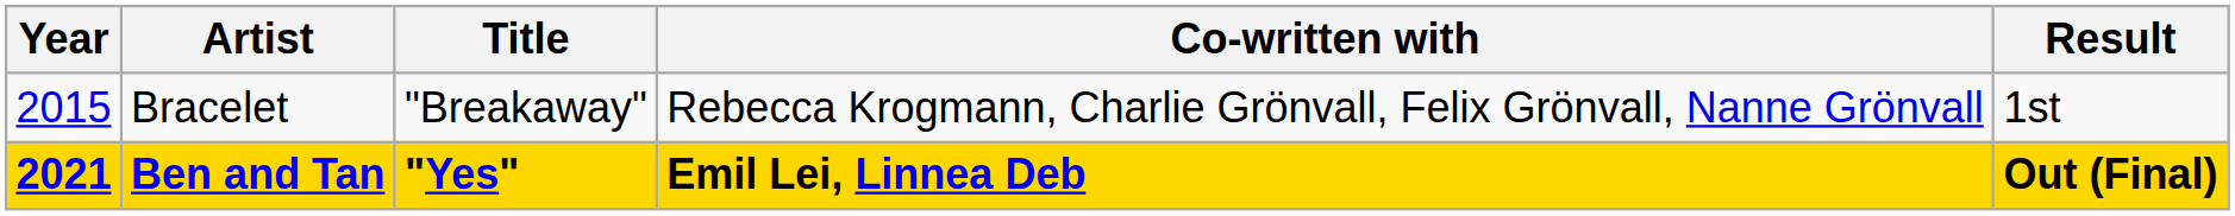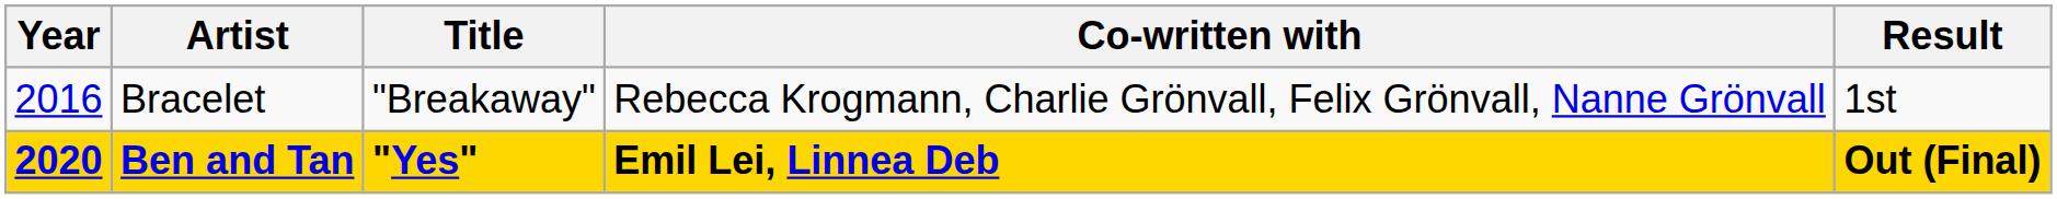Bracelet | Year: 2015 -> 2016
Ben and Tan | Year: 2021 -> 2020
